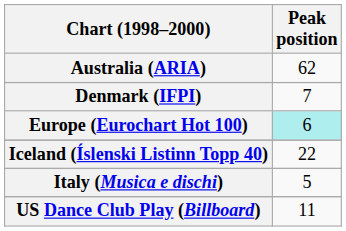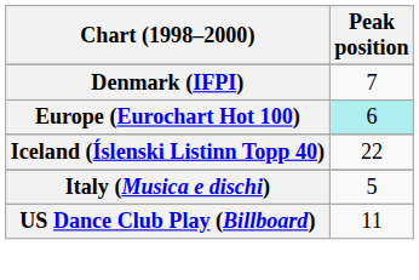- row: Australia (ARIA) | 62
